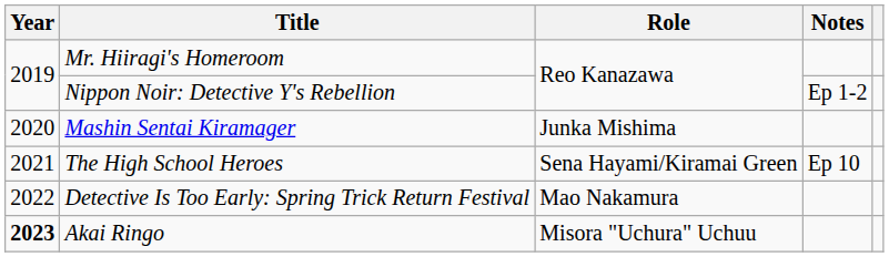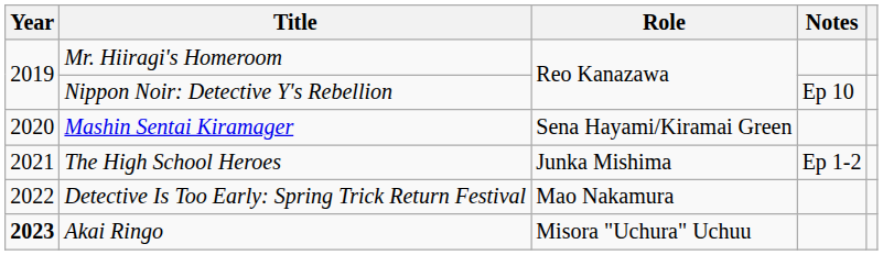Nippon Noir: Detective Y's Rebellion | Notes: Ep 1-2 -> Ep 10
Mashin Sentai Kiramager | Role: Junka Mishima -> Sena Hayami/Kiramai Green
The High School Heroes | Role: Sena Hayami/Kiramai Green -> Junka Mishima
The High School Heroes | Notes: Ep 10 -> Ep 1-2
